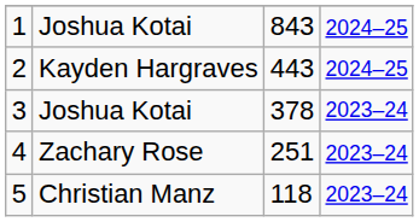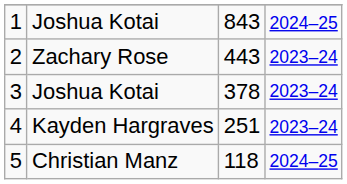2 | column 2: Kayden Hargraves -> Zachary Rose
2 | column 4: 2024–25 -> 2023–24
4 | column 2: Zachary Rose -> Kayden Hargraves
5 | column 4: 2023–24 -> 2024–25
